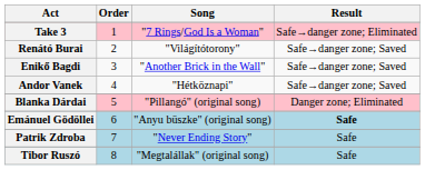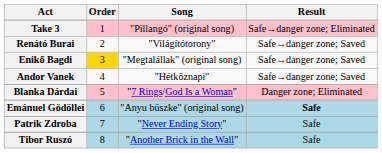Take 3 | Song: "7 Rings/God Is a Woman" -> "Pillangó" (original song)
Enikő Bagdi | Order: no background -> gold background
Enikő Bagdi | Song: "Another Brick in the Wall" -> "Megtalállak" (original song)
Blanka Dárdai | Song: "Pillangó" (original song) -> "7 Rings/God Is a Woman"
Tibor Ruszó | Song: "Megtalállak" (original song) -> "Another Brick in the Wall"
